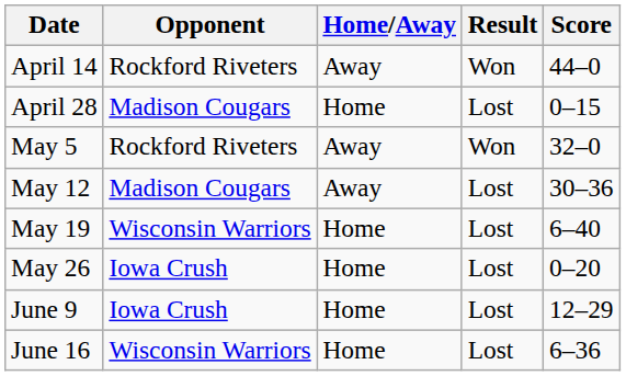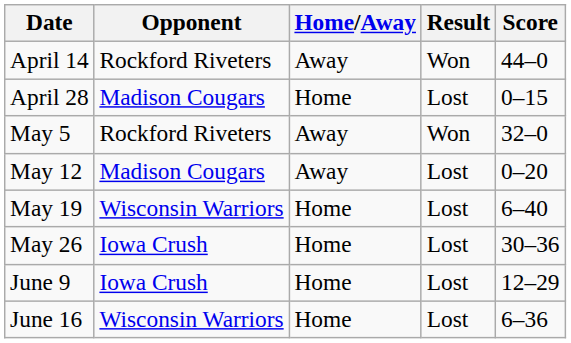May 12 | Score: 30–36 -> 0–20
May 26 | Score: 0–20 -> 30–36
